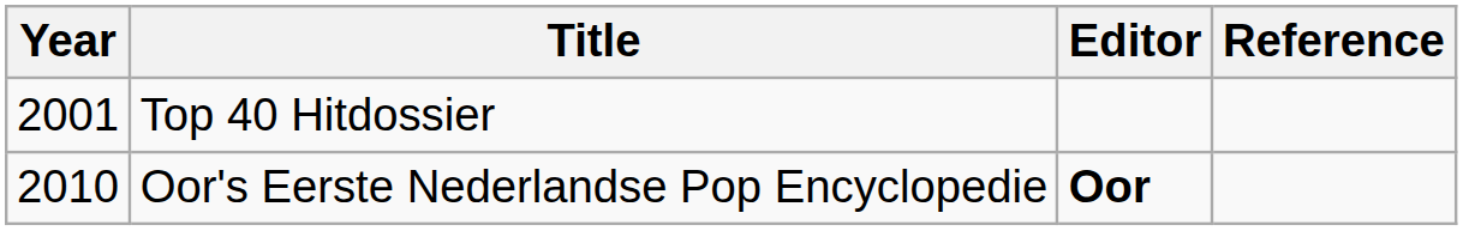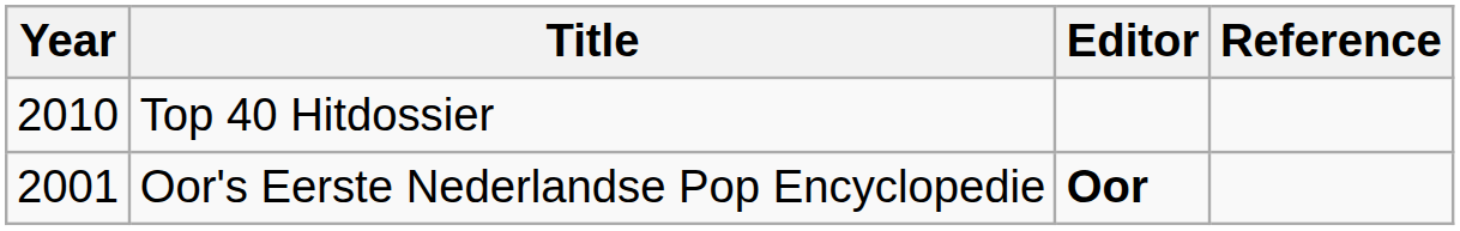Top 40 Hitdossier | Year: 2001 -> 2010
Oor's Eerste Nederlandse Pop Encyclopedie | Year: 2010 -> 2001
